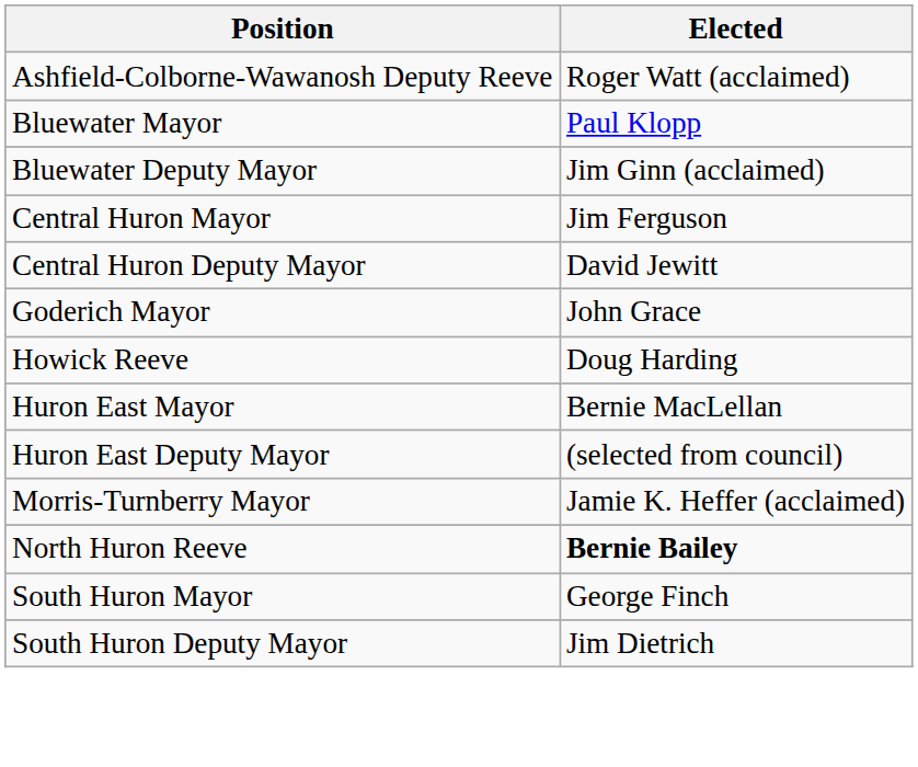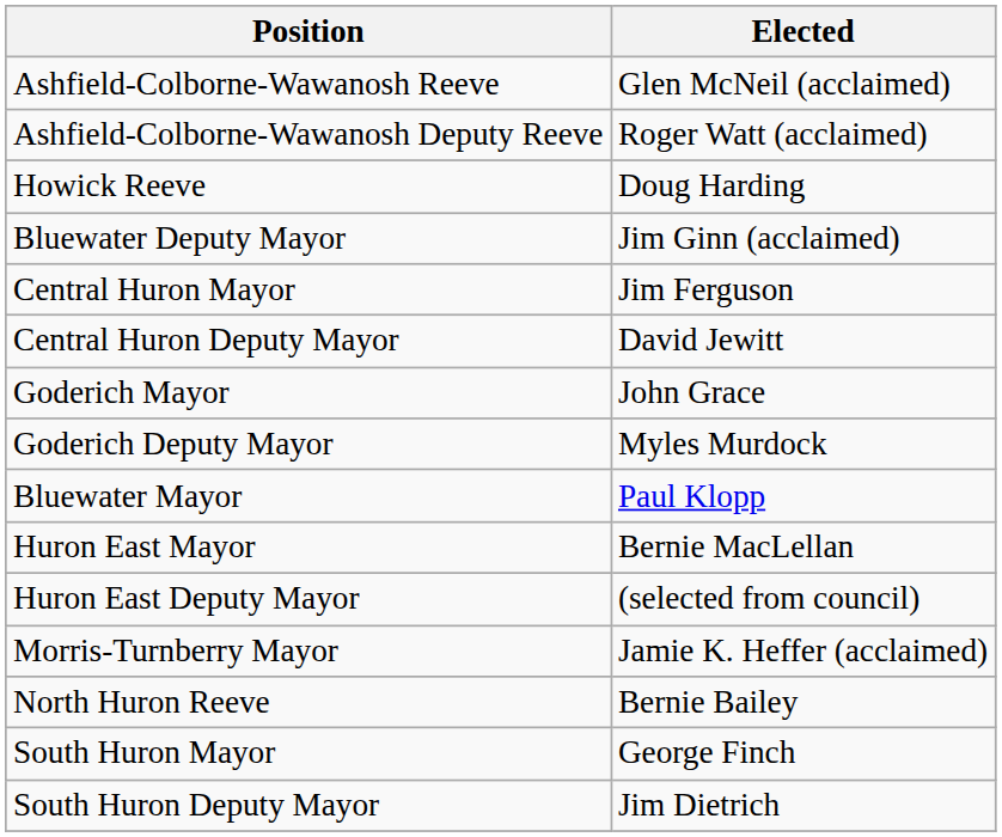+ row: Ashfield-Colborne-Wawanosh Reeve | Glen McNeil (acclaimed)
rows swapped: Bluewater Mayor <-> Howick Reeve
+ row: Goderich Deputy Mayor | Myles Murdock
North Huron Reeve | Elected: bold -> normal
